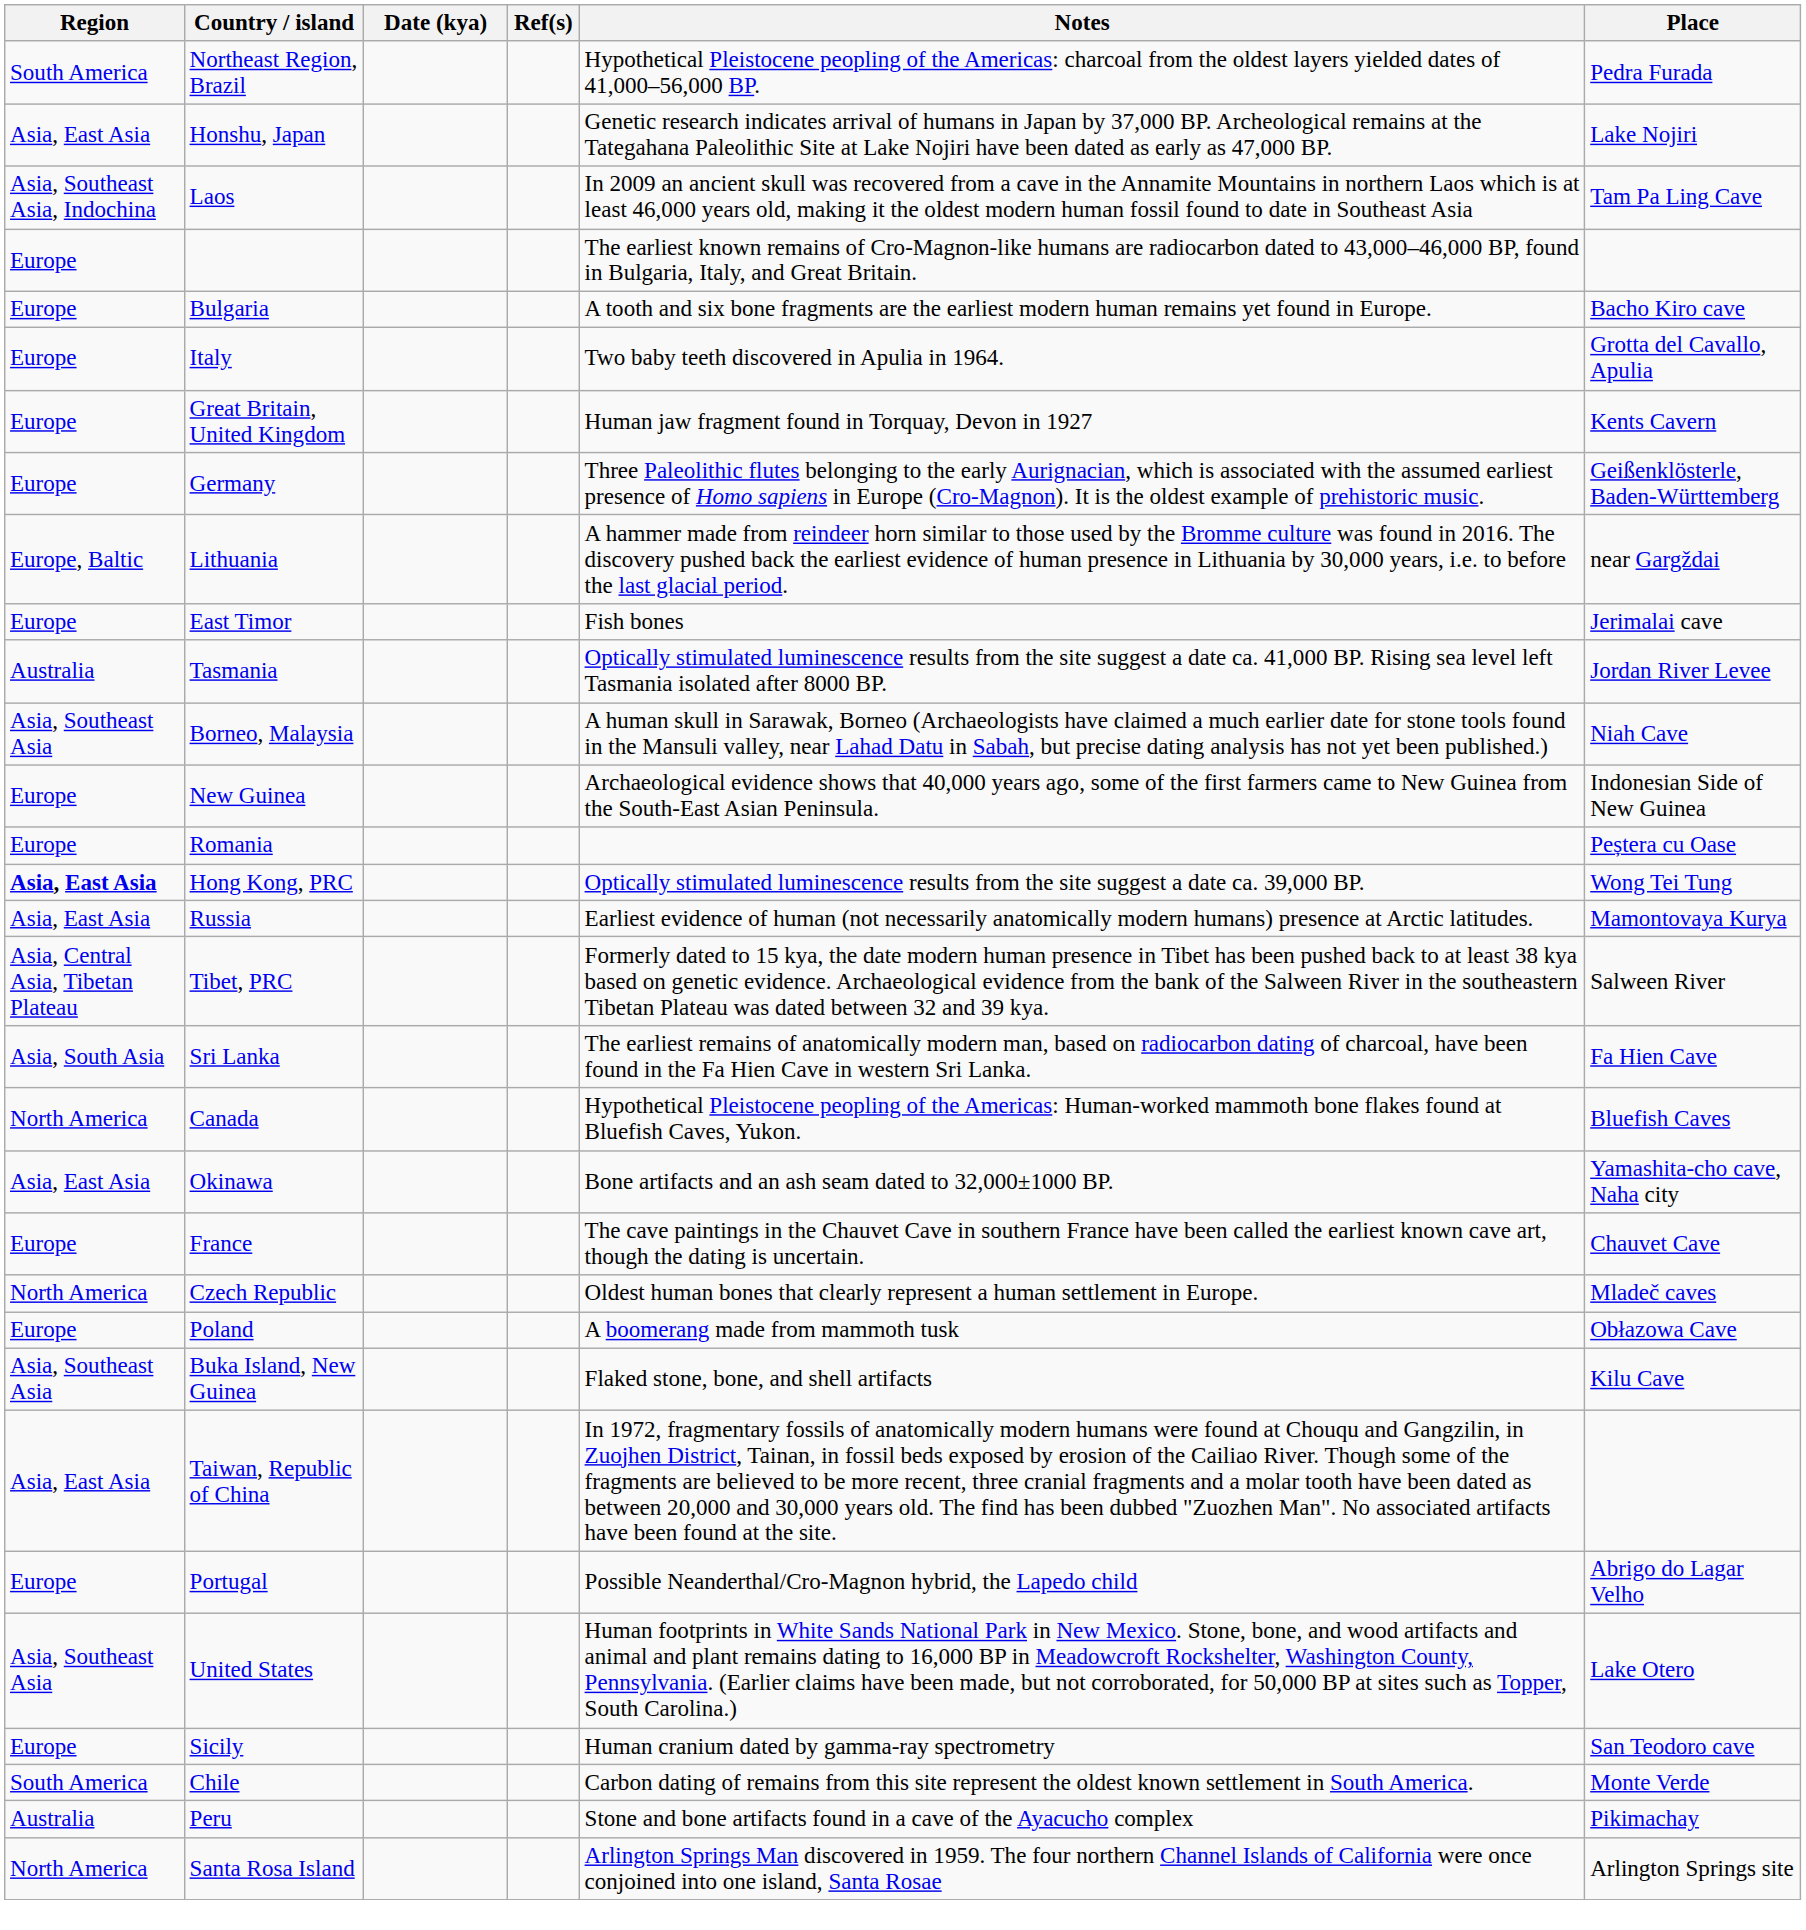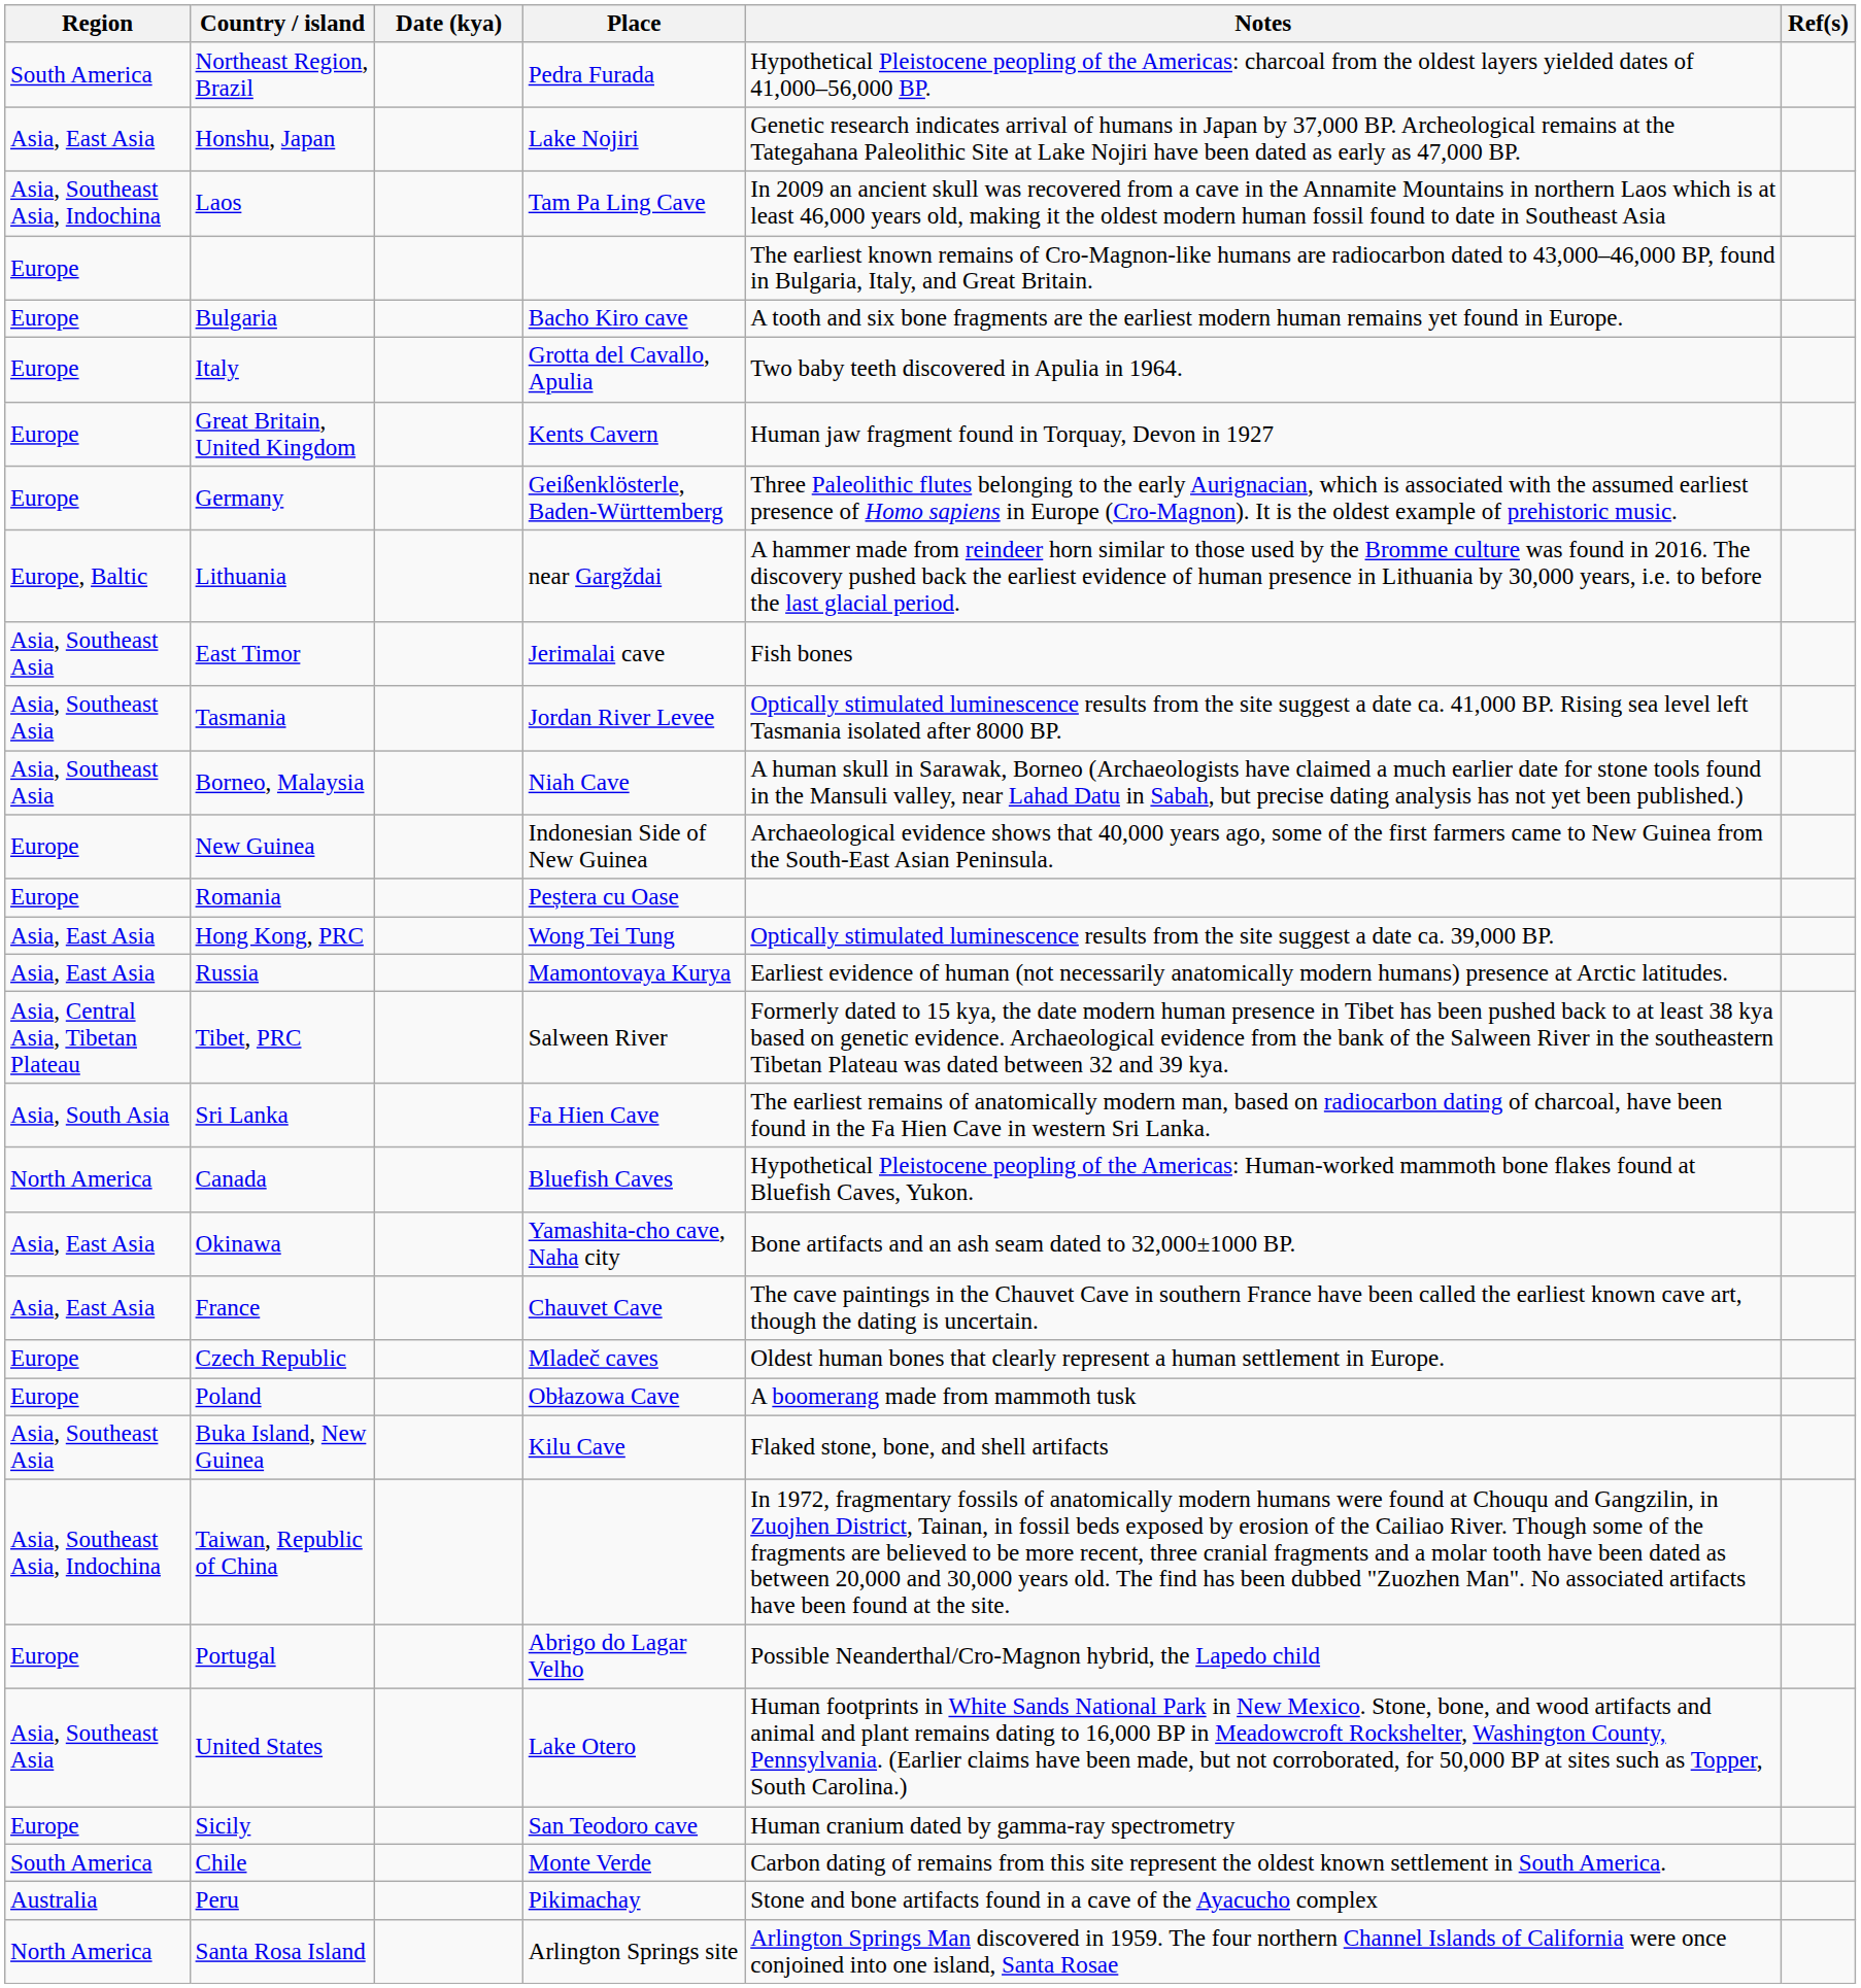columns swapped: Place <-> Ref(s)
East Timor | Region: Europe -> Asia, Southeast Asia
Tasmania | Region: Australia -> Asia, Southeast Asia
Hong Kong, PRC | Region: bold -> normal
France | Region: Europe -> Asia, East Asia
Czech Republic | Region: North America -> Europe
Taiwan, Republic of China | Region: Asia, East Asia -> Asia, Southeast Asia, Indochina
